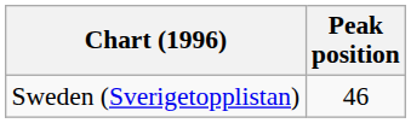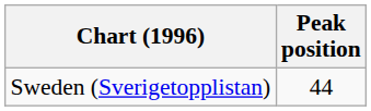Sweden (Sverigetopplistan) | Peak position: 46 -> 44
